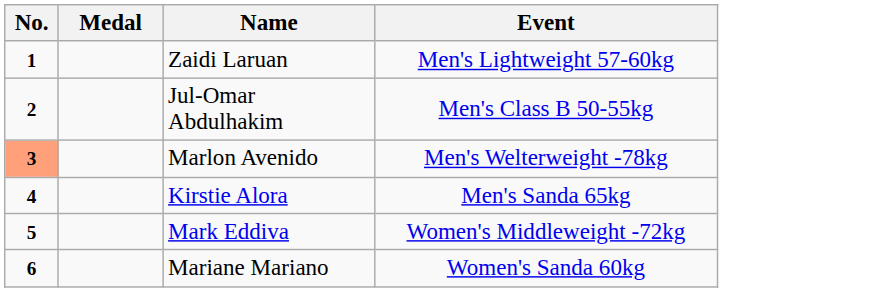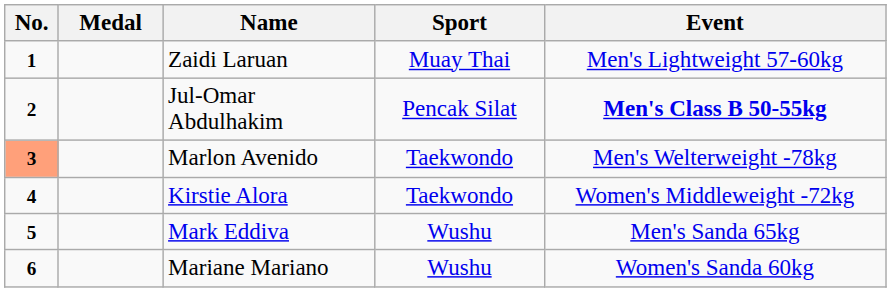+ column: Sport | Muay Thai | Pencak Silat | Taekwondo | Taekwondo | Wushu | Wushu
Jul-Omar Abdulhakim | Event: normal -> bold
Kirstie Alora | Event: Men's Sanda 65kg -> Women's Middleweight -72kg
Mark Eddiva | Event: Women's Middleweight -72kg -> Men's Sanda 65kg
